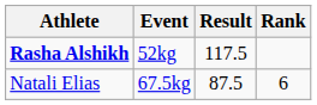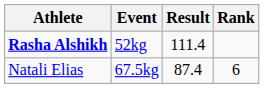Rasha Alshikh | Result: 117.5 -> 111.4
Natali Elias | Result: 87.5 -> 87.4
